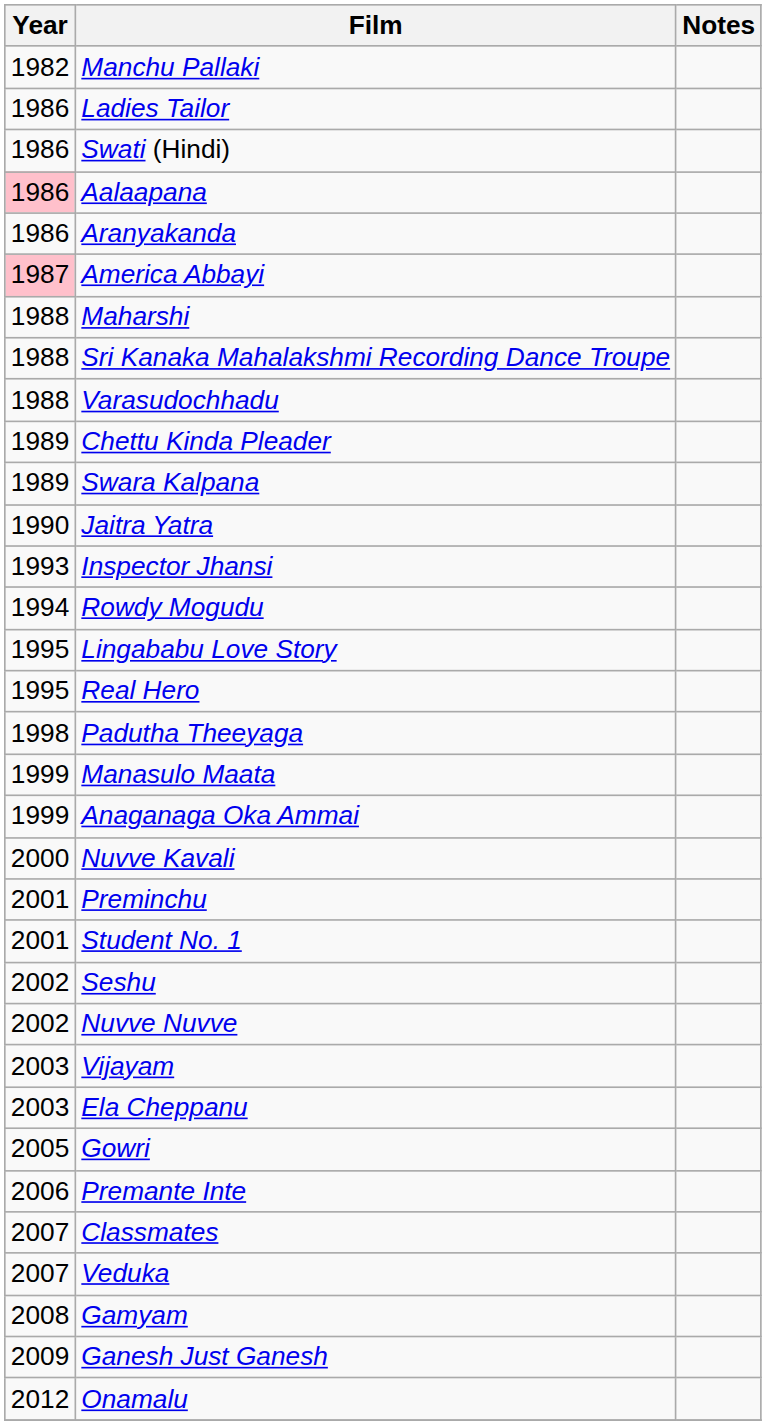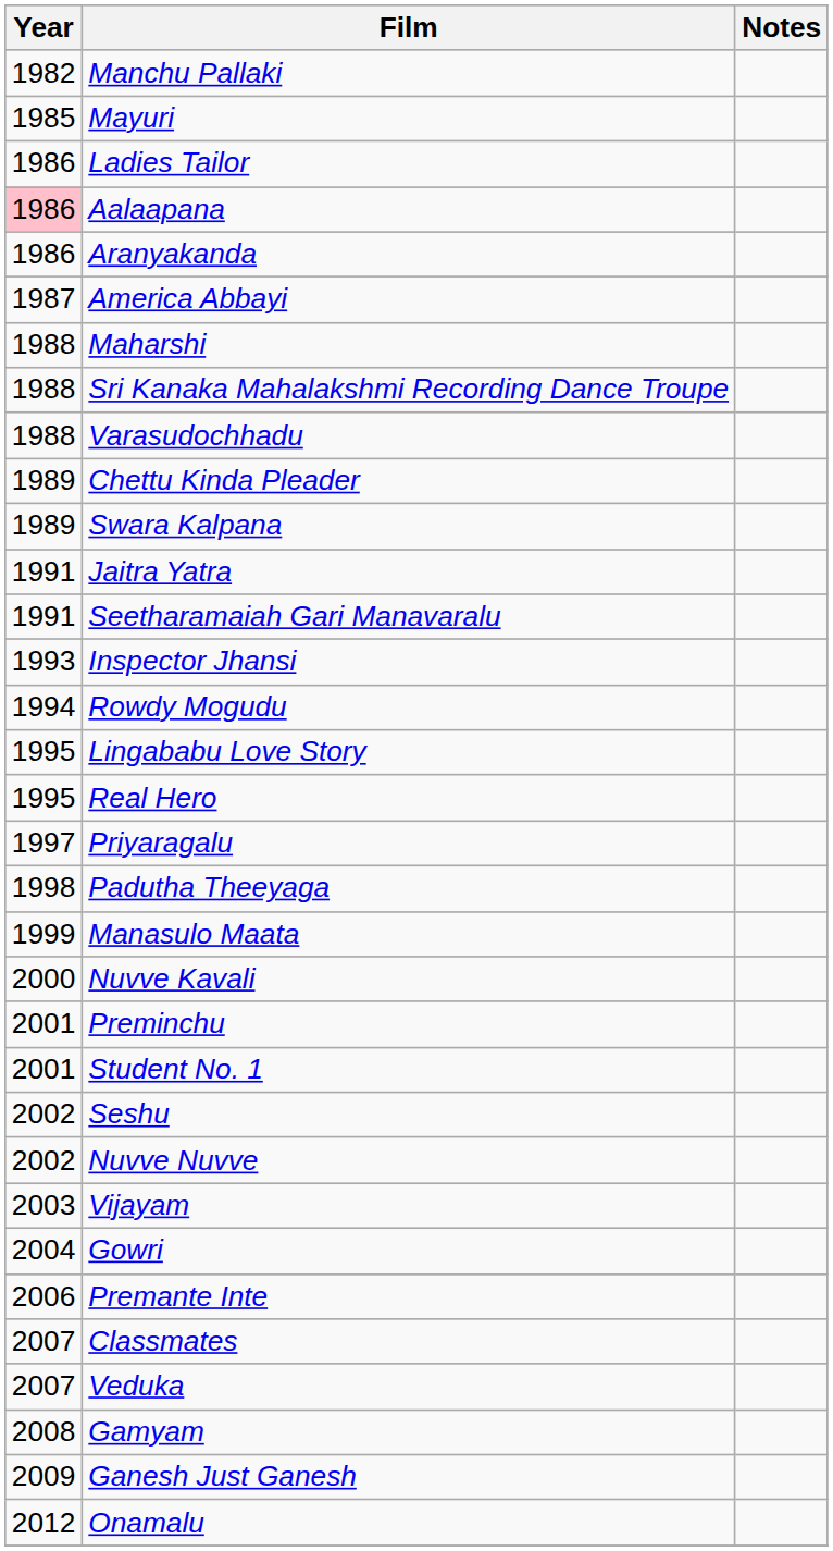+ row: 1985 | Mayuri
- row: 1986 | Swati (Hindi)
America Abbayi | Year: pink background -> no background
Jaitra Yatra | Year: 1990 -> 1991
+ row: 1991 | Seetharamaiah Gari Manavaralu
+ row: 1997 | Priyaragalu
- row: 1999 | Anaganaga Oka Ammai
- row: 2003 | Ela Cheppanu
Gowri | Year: 2005 -> 2004
